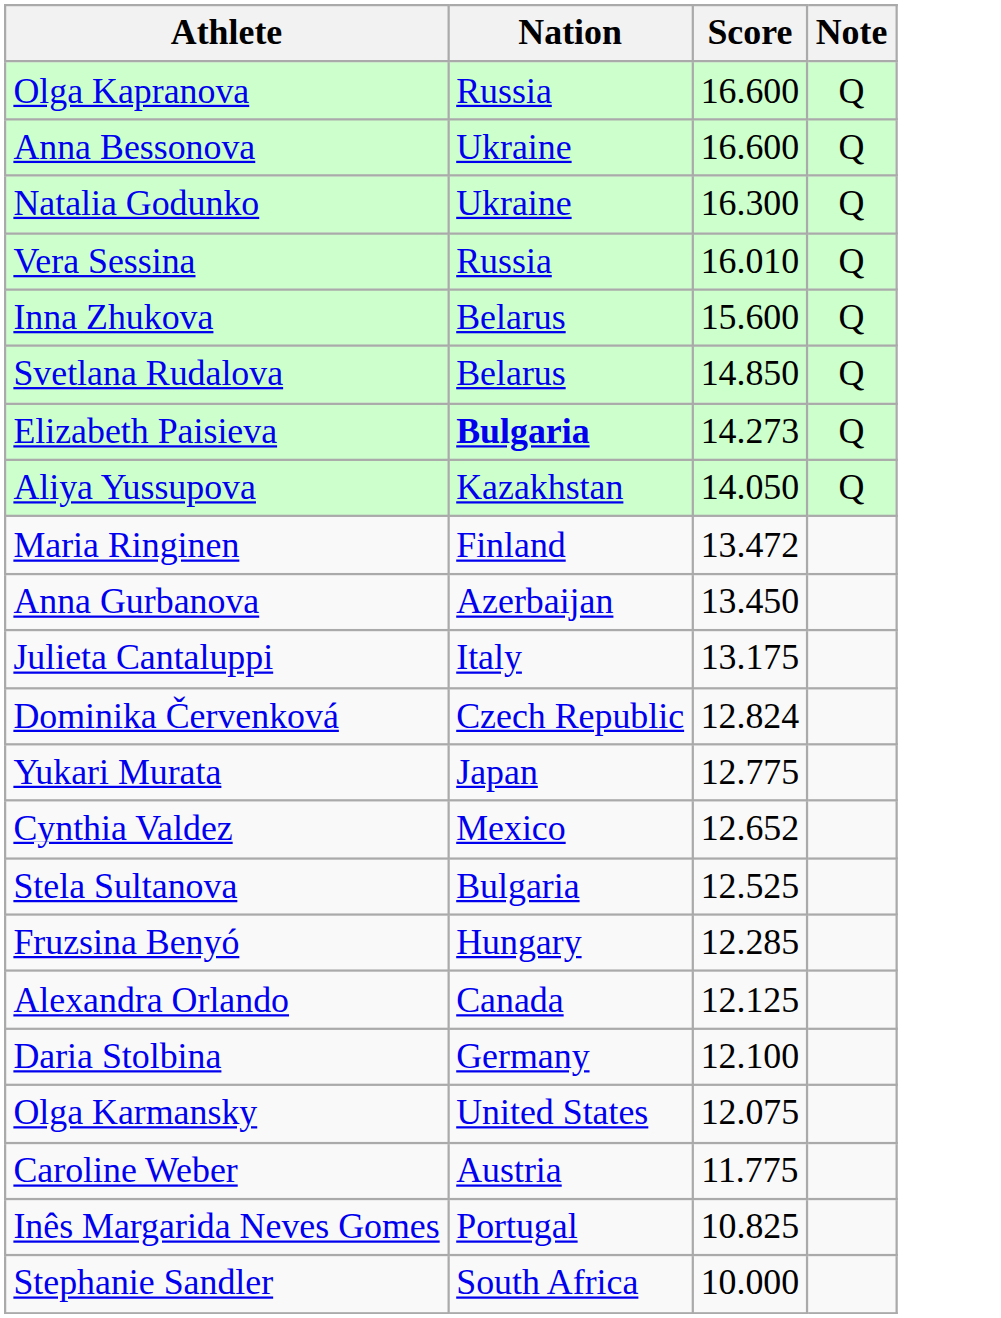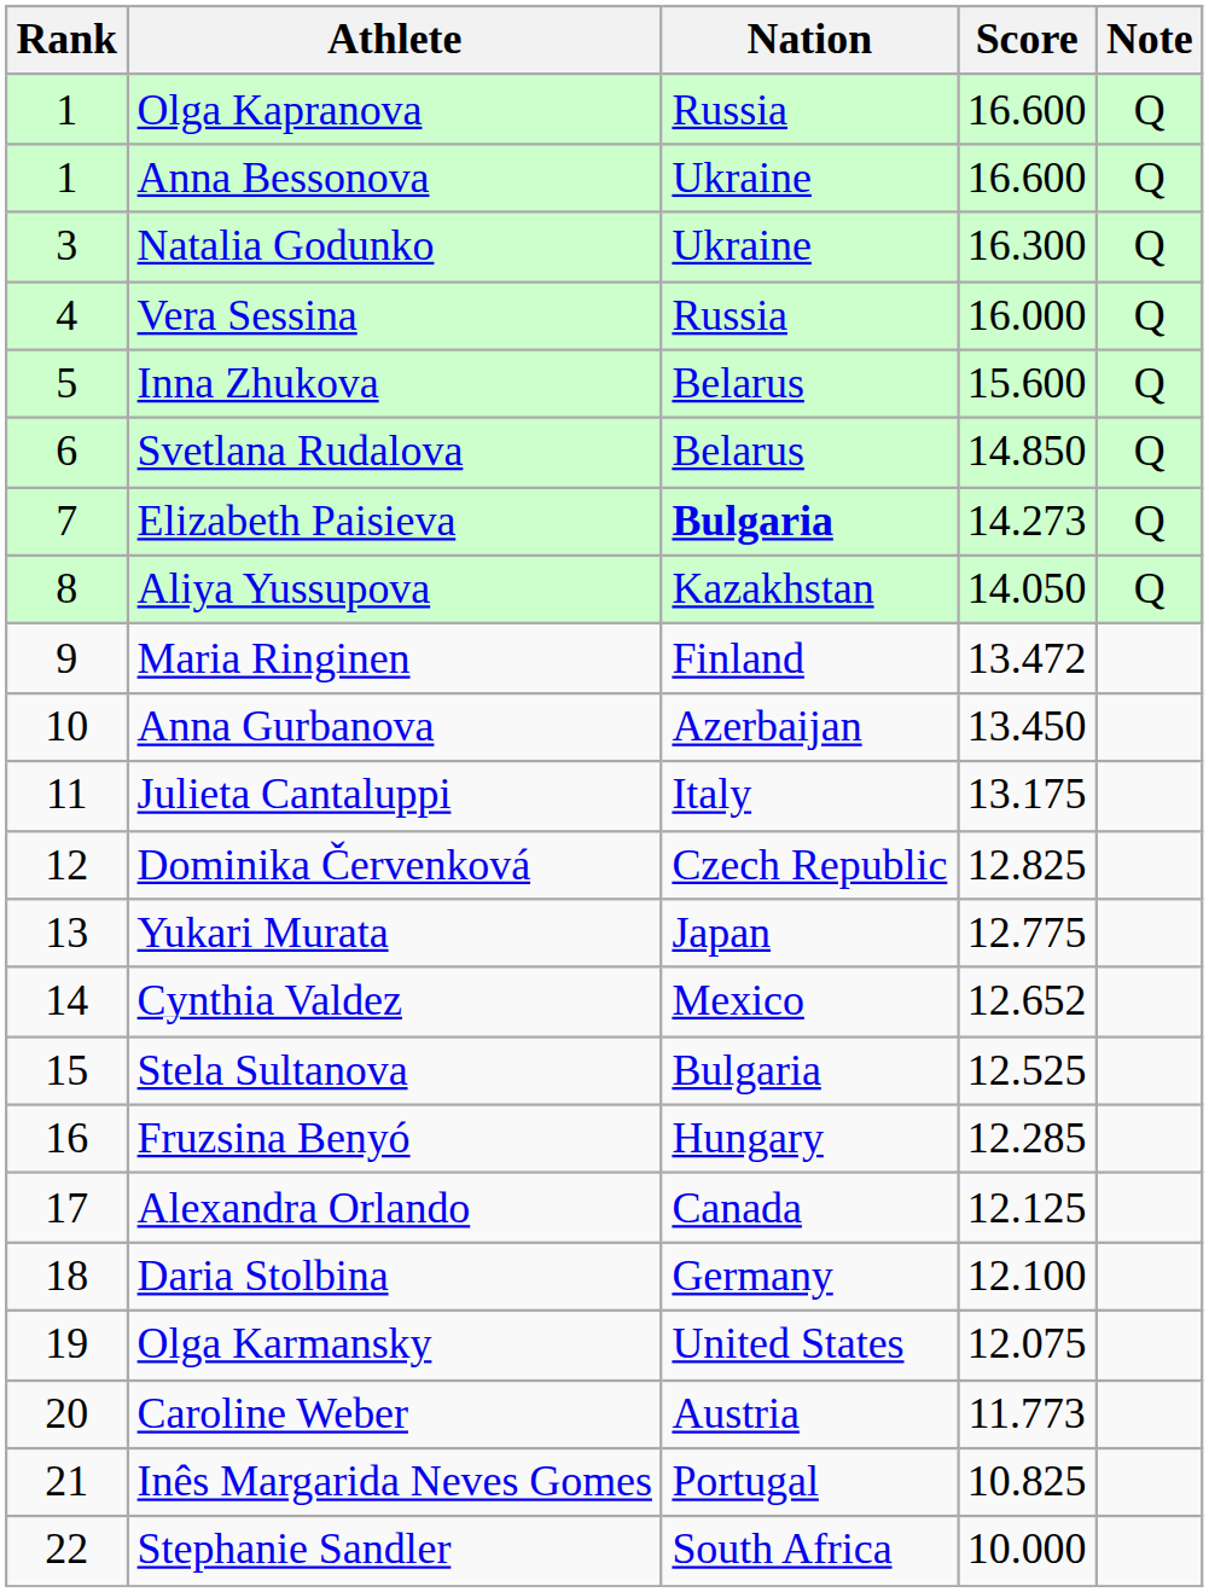+ column: Rank | 1 | 1 | 3 | 4 | 5 | 6 | 7 | 8 | 9 | 10 | 11 | 12 | 13 | 14 | 15 | 16 | 17 | 18 | 19 | 20 | 21 | 22
Vera Sessina | Score: 16.010 -> 16.000
Dominika Červenková | Score: 12.824 -> 12.825
Caroline Weber | Score: 11.775 -> 11.773
